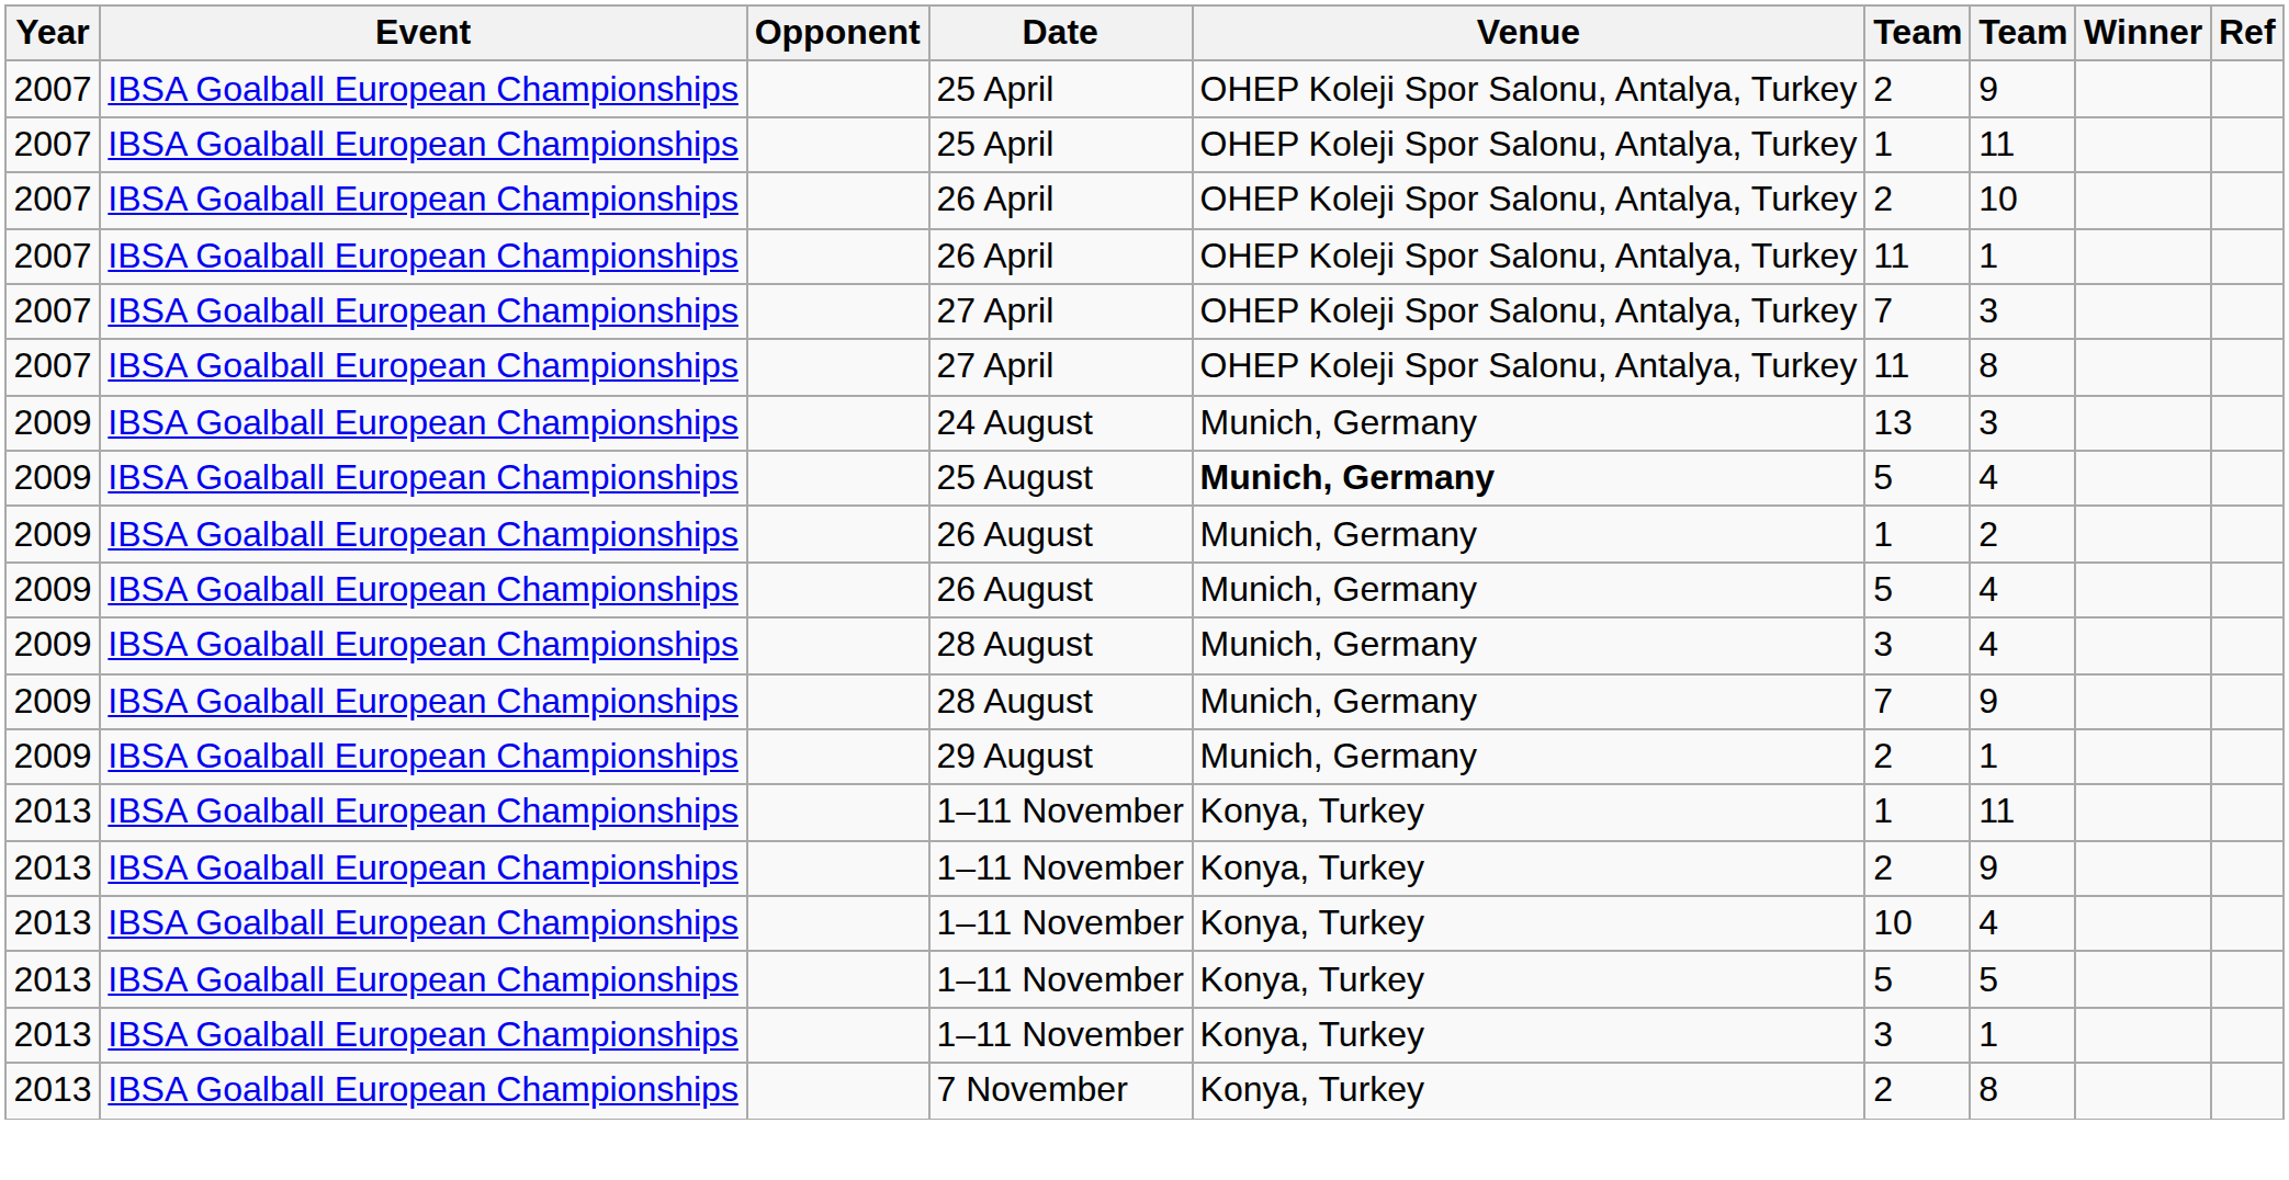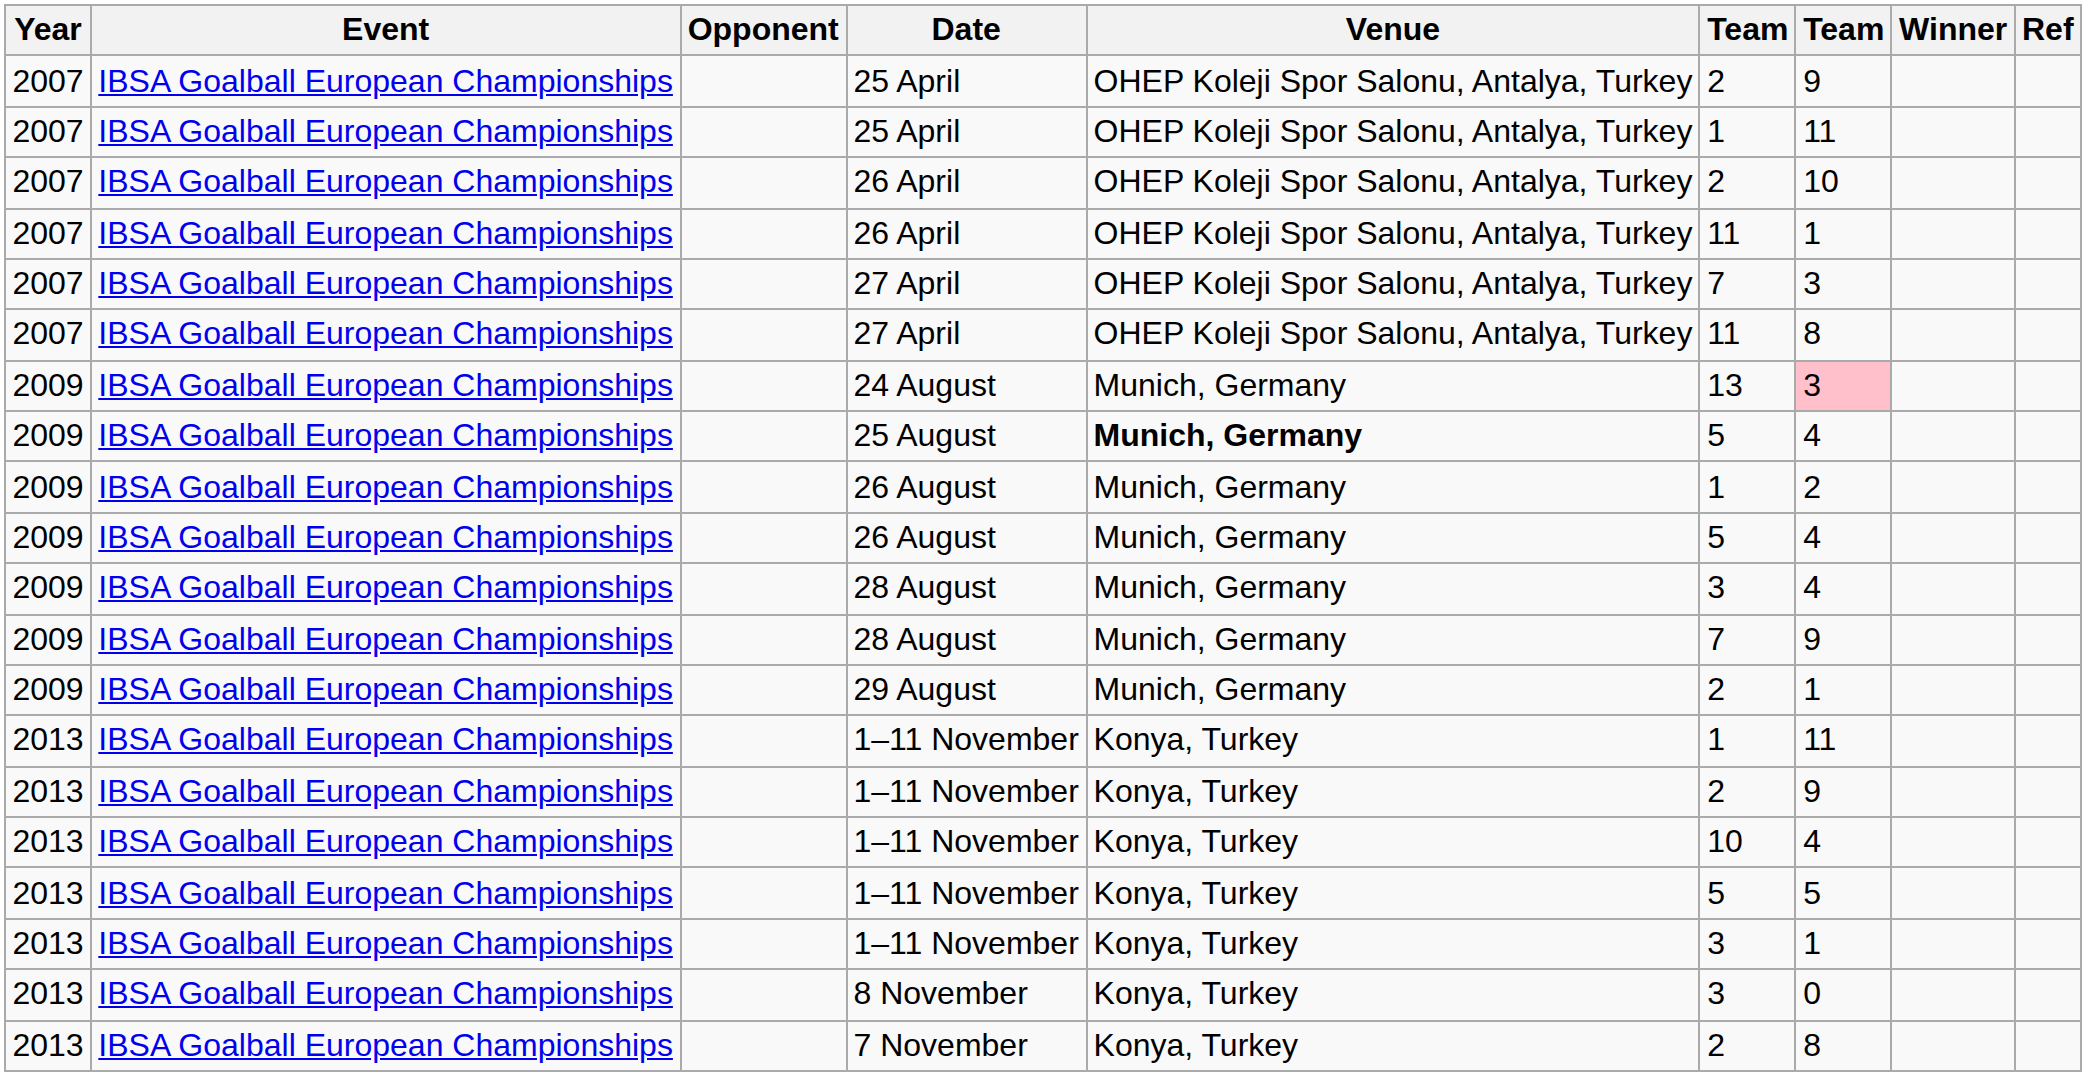24 August | column 7: no background -> pink background
+ row: 2013 | IBSA Goalball European Championships | 8 November | Konya, Turkey | 3 | 0
